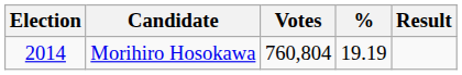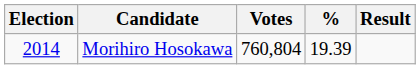Morihiro Hosokawa | %: 19.19 -> 19.39
